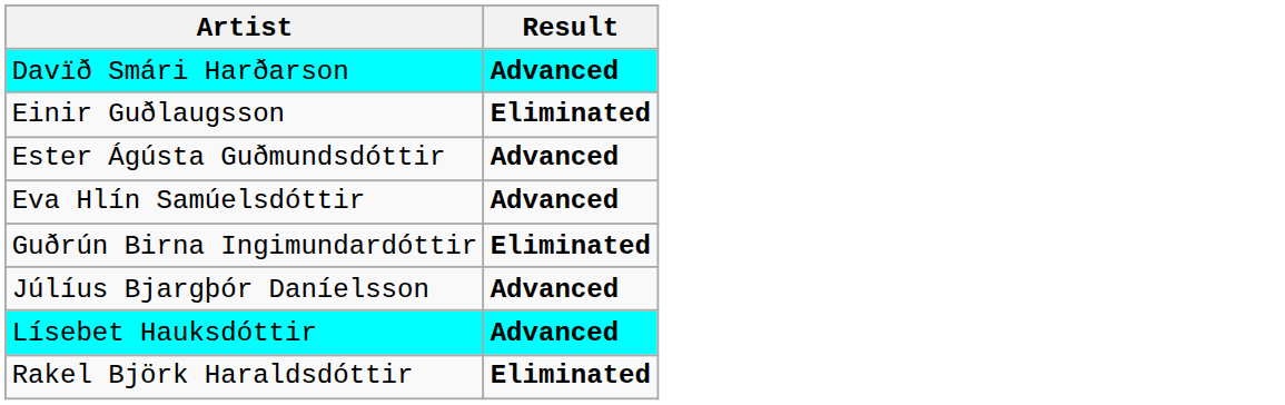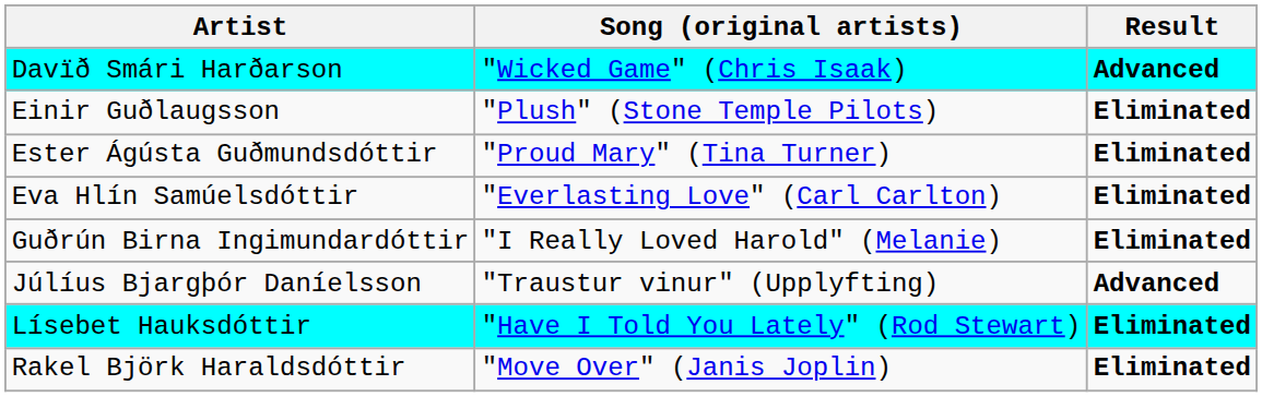+ column: Song (original artists) | "Wicked Game" (Chris Isaak) | "Plush" (Stone Temple Pilots) | "Proud Mary" (Tina Turner) | "Everlasting Love" (Carl Carlton) | "I Really Loved Harold" (Melanie) | "Traustur vinur" (Upplyfting) | "Have I Told You Lately" (Rod Stewart) | "Move Over" (Janis Joplin)
Ester Ágústa Guðmundsdóttir | Result: Advanced -> Eliminated
Eva Hlín Samúelsdóttir | Result: Advanced -> Eliminated
Lísebet Hauksdóttir | Result: Advanced -> Eliminated
